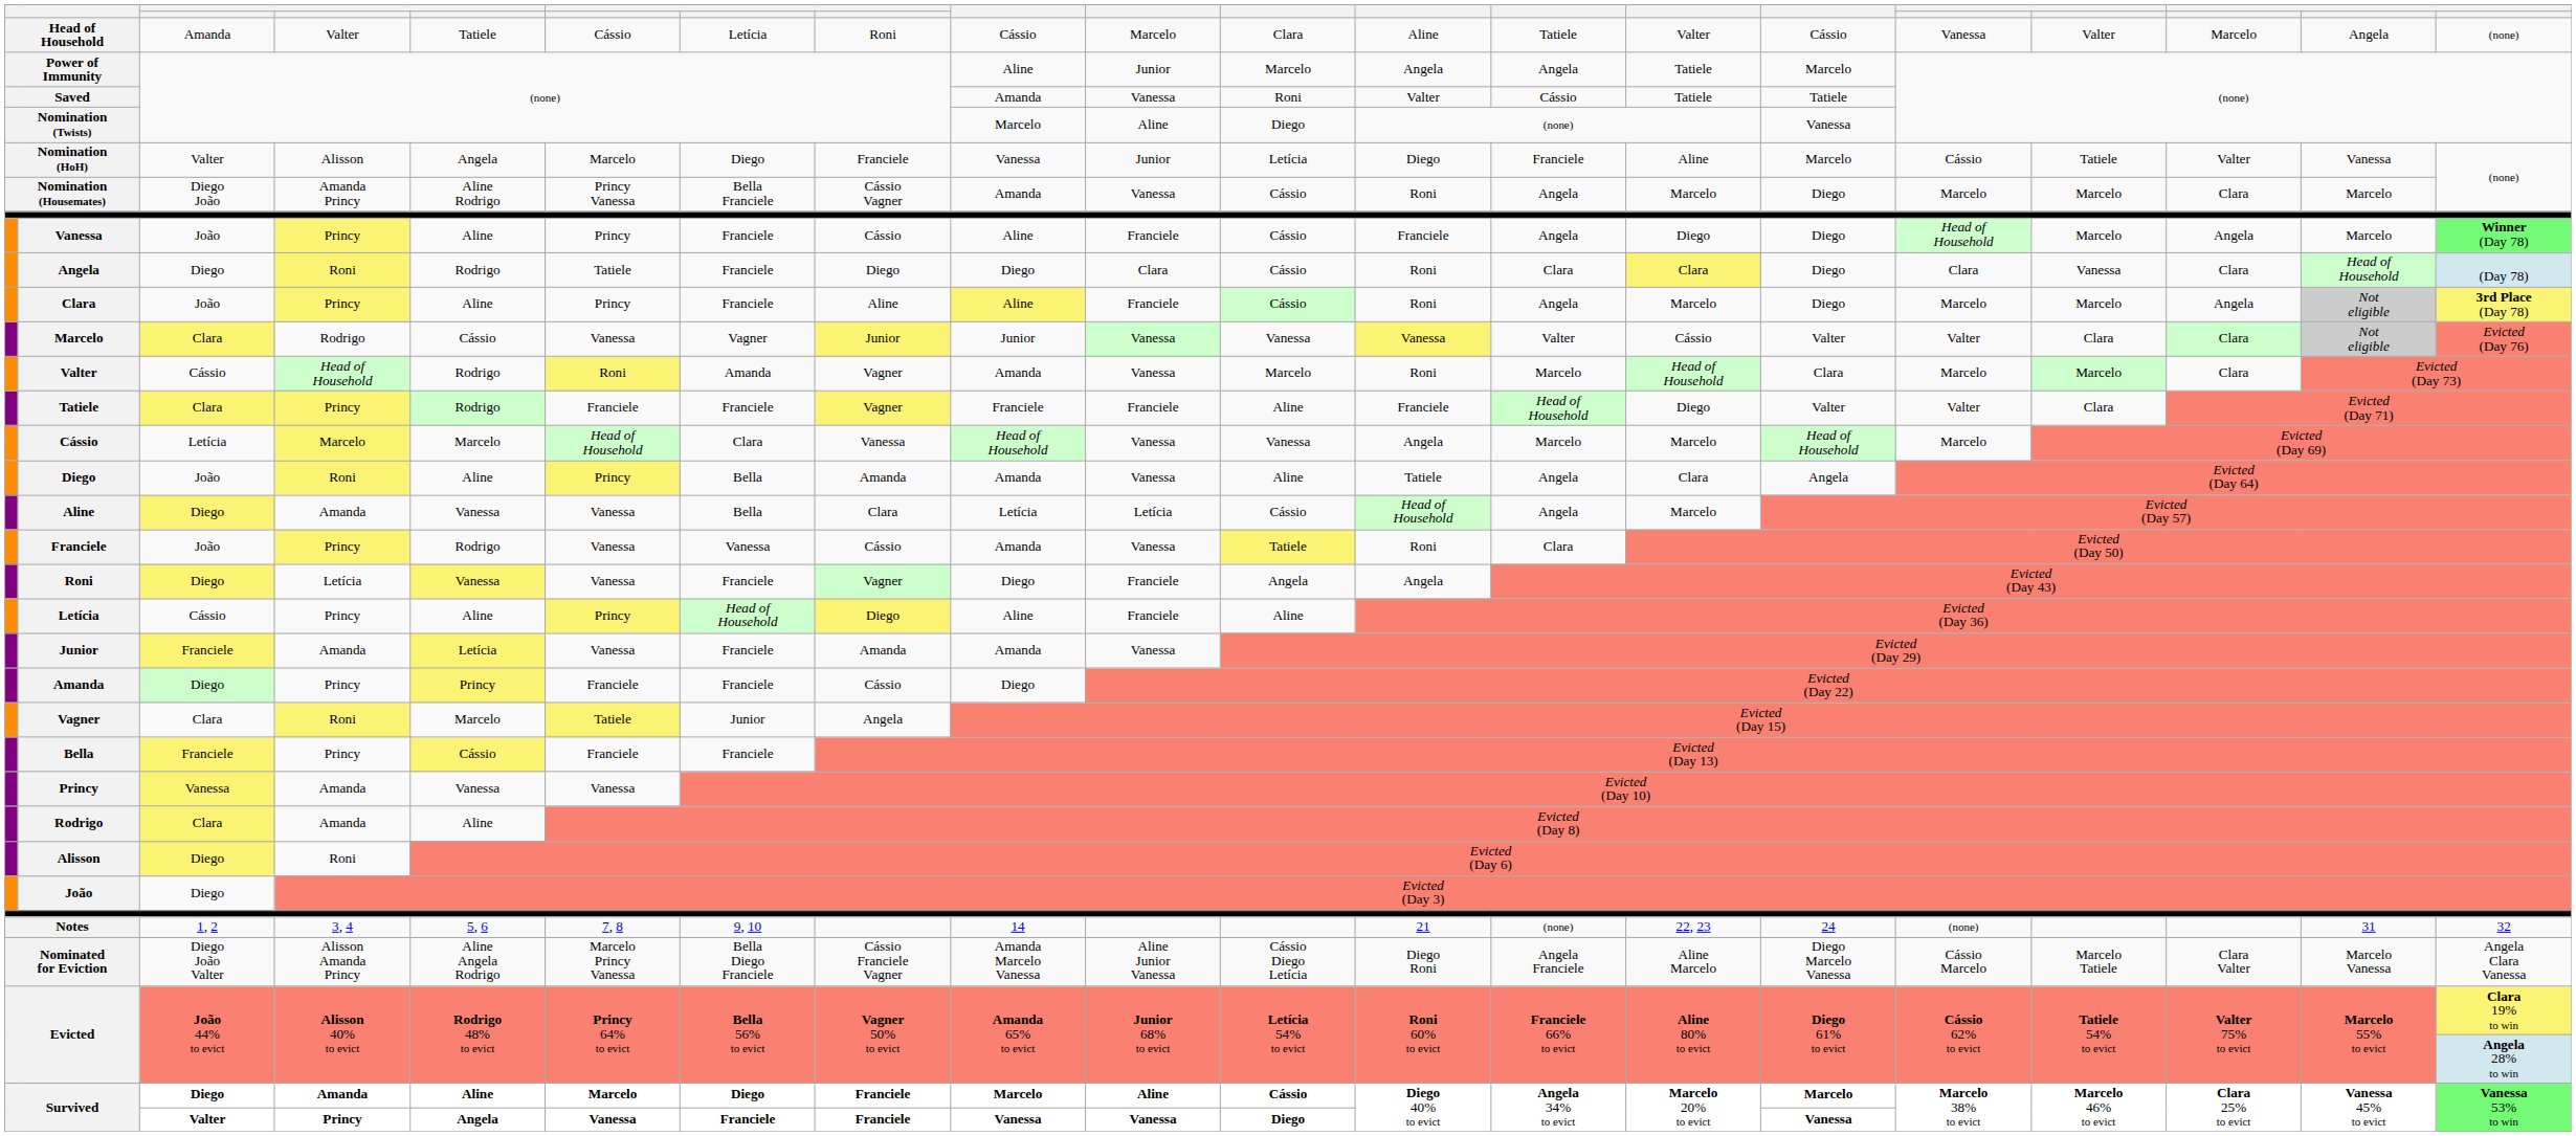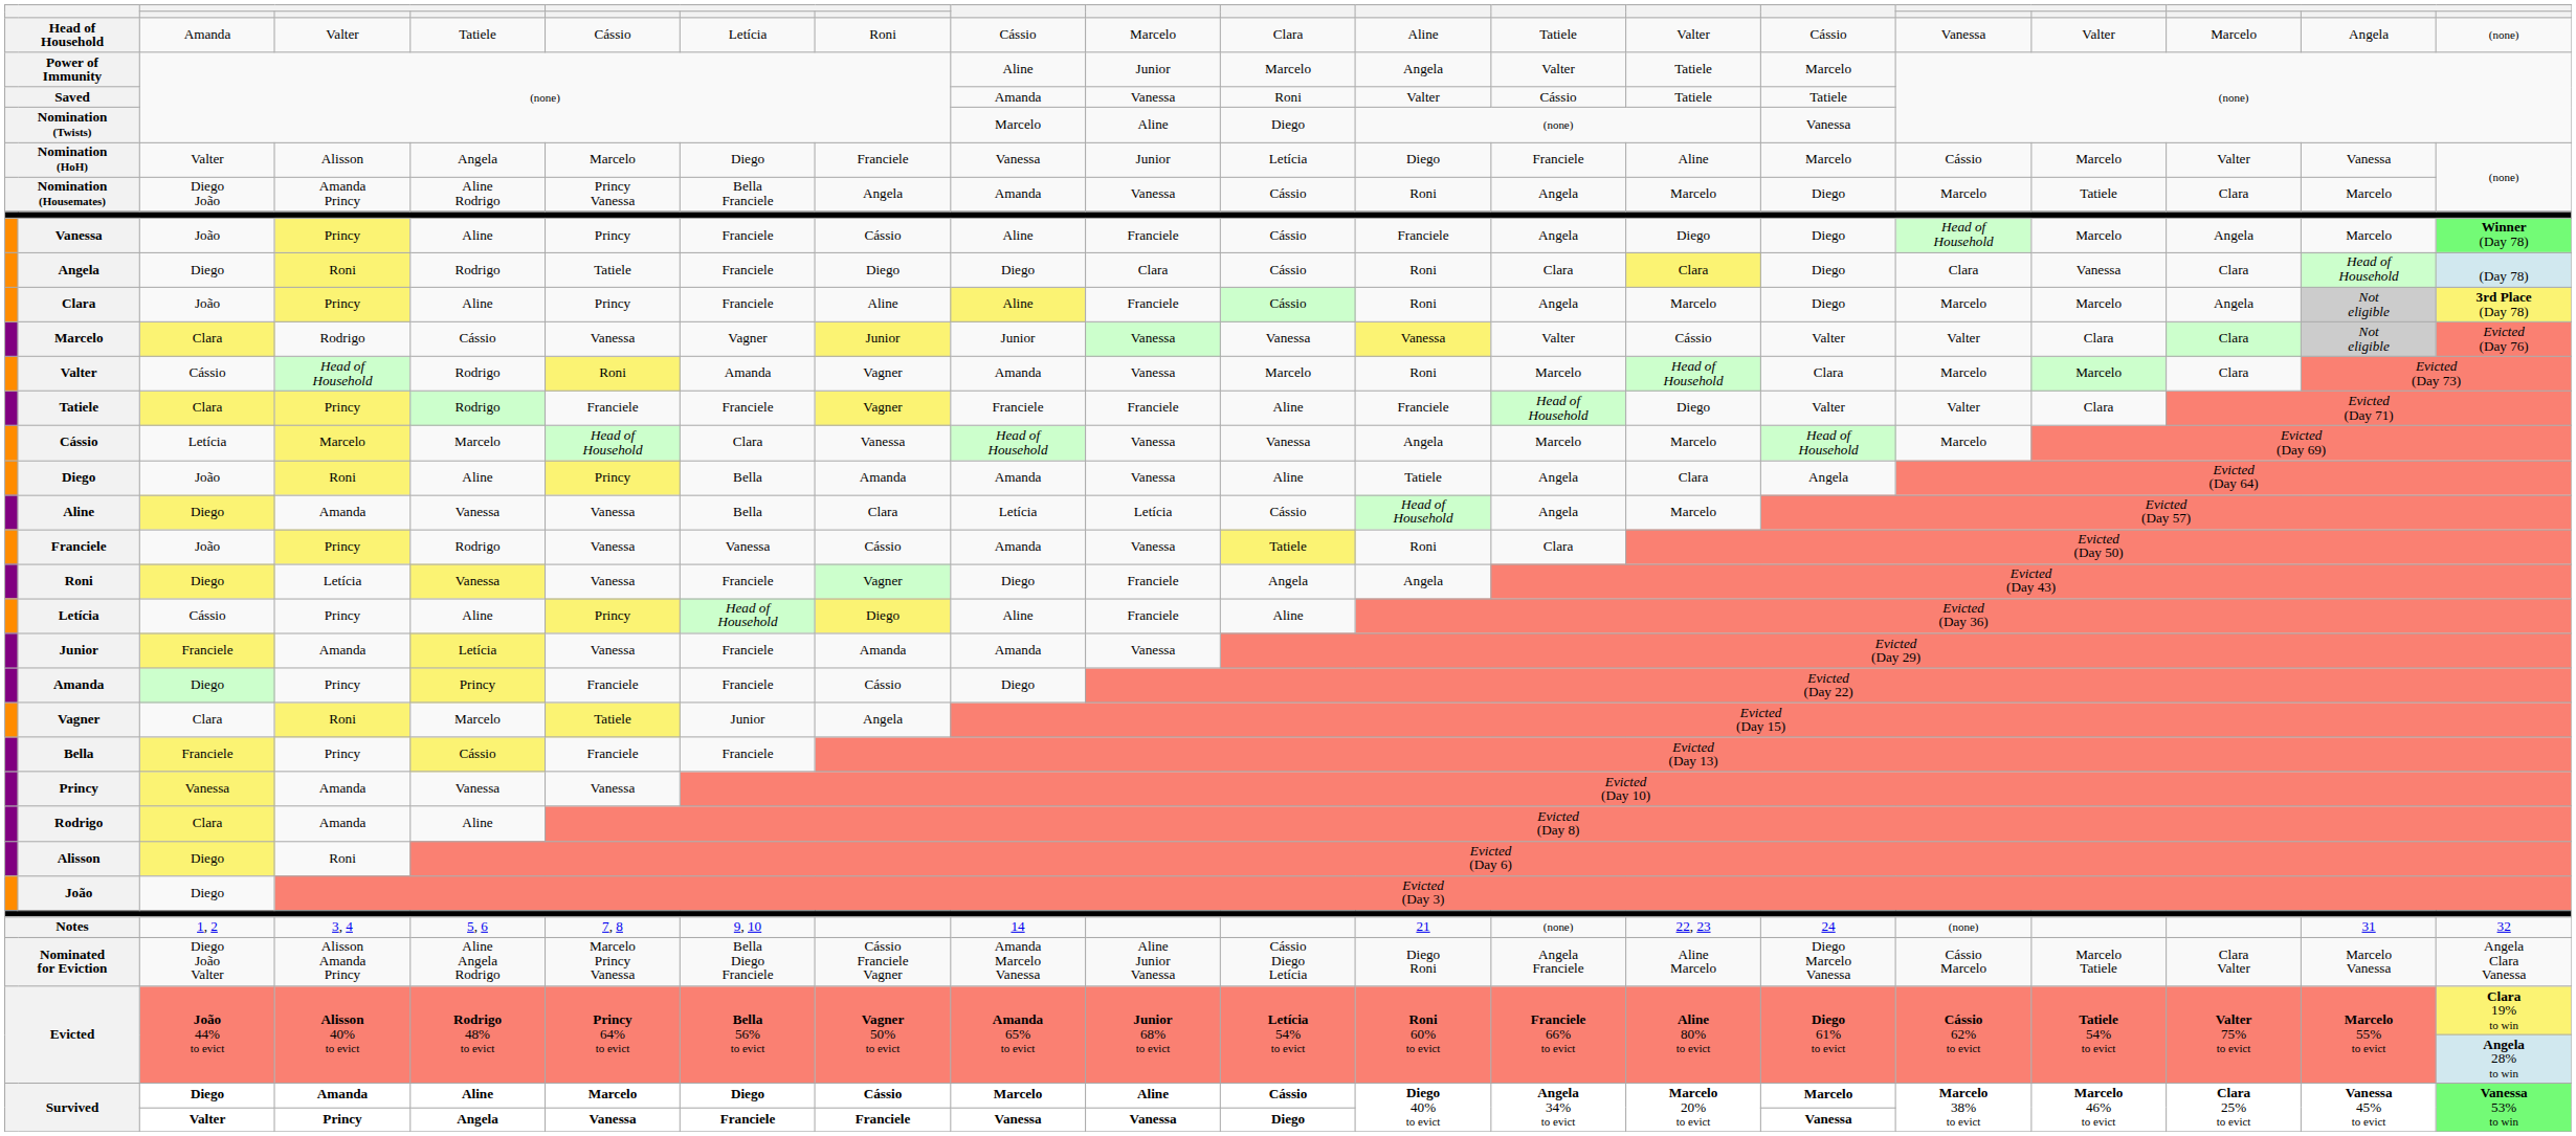Power of Immunity | column 13: Angela -> Valter
Nomination (HoH) | column 17: Tatiele -> Marcelo
Nomination (Housemates) | column 8: Cássio Vagner -> Angela
Nomination (Housemates) | column 17: Marcelo -> Tatiele
Survived / Amanda | column 8: Franciele -> Cássio
